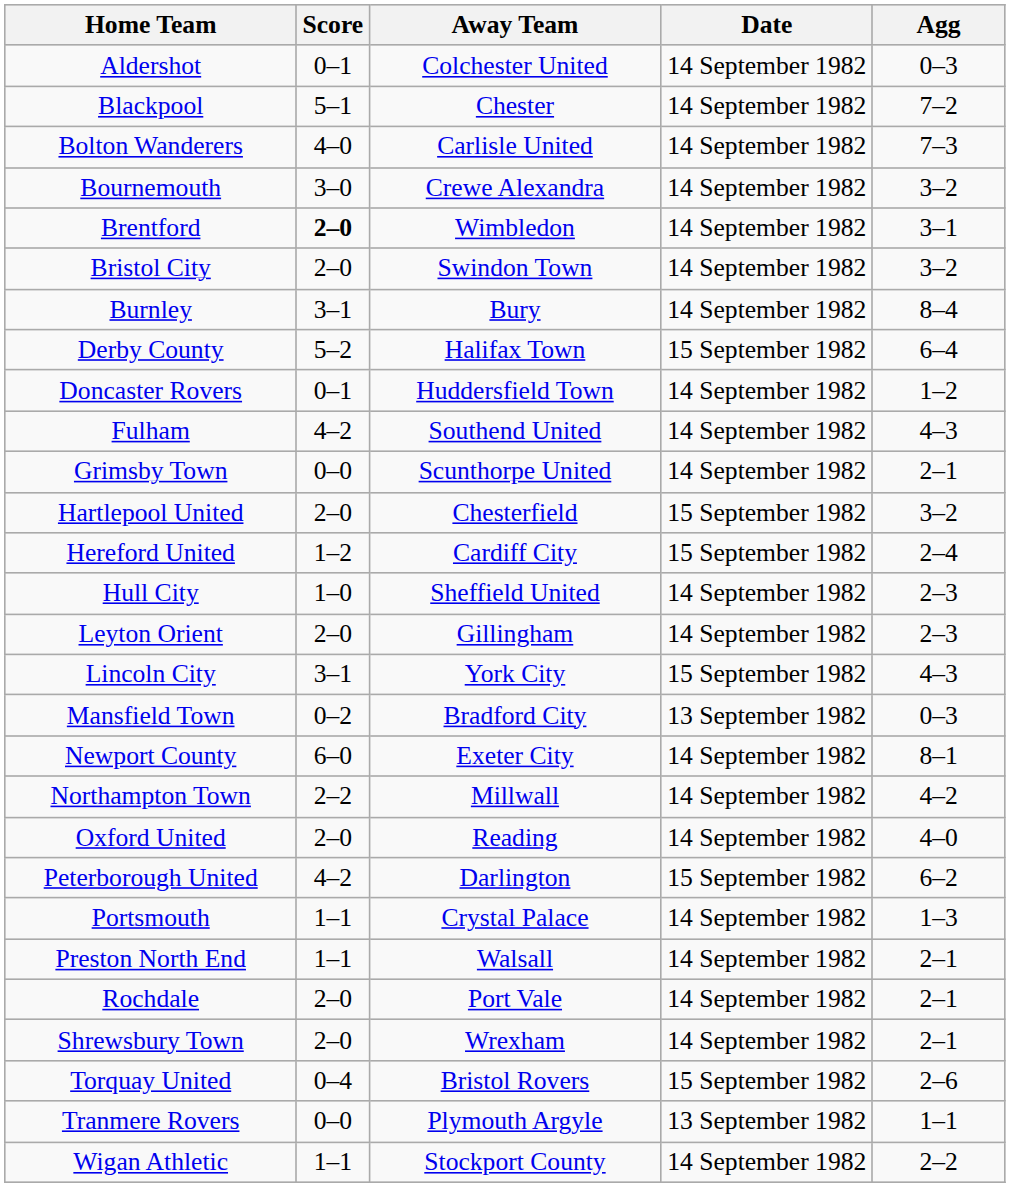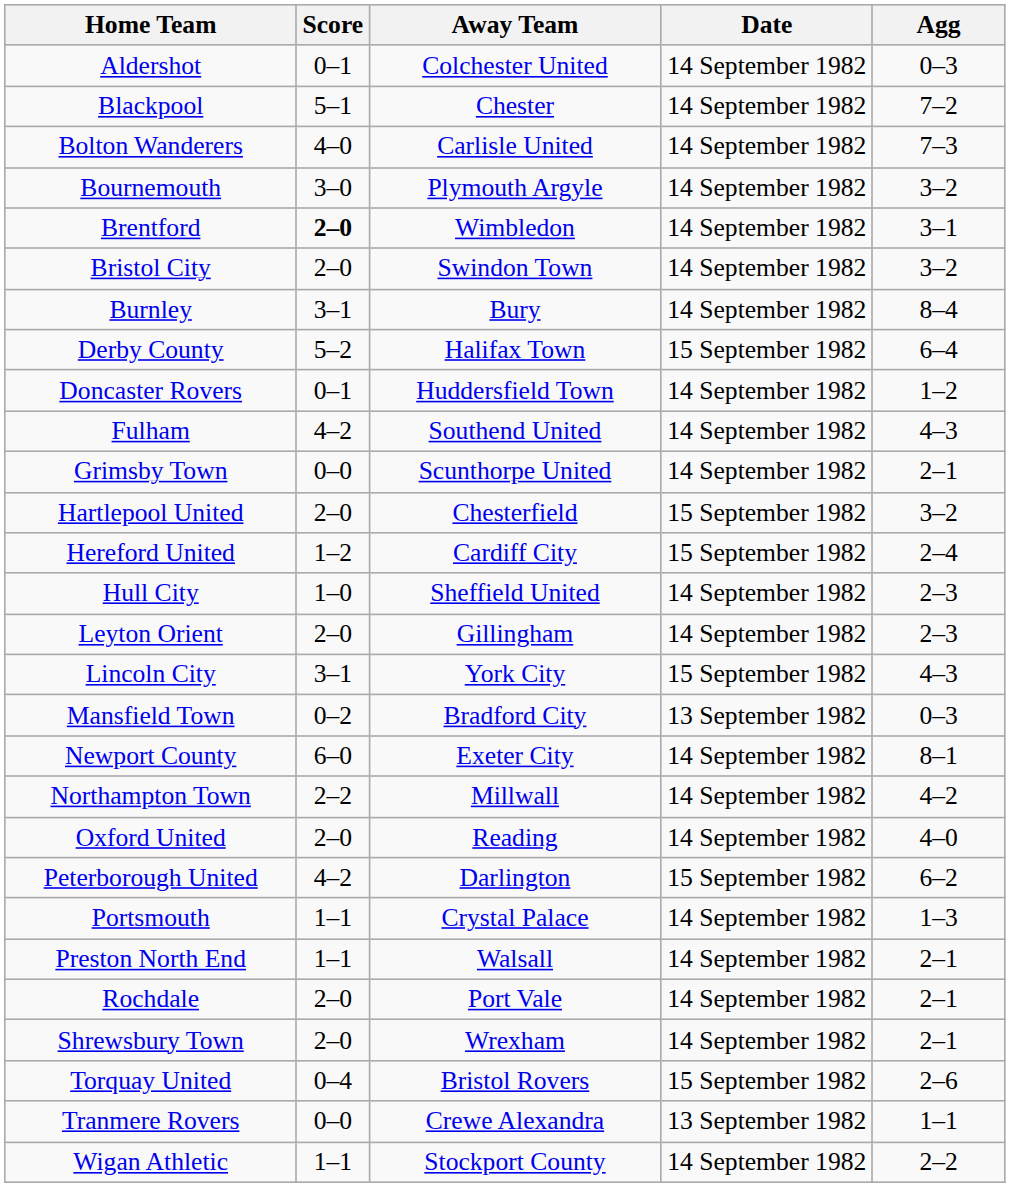Bournemouth | Away Team: Crewe Alexandra -> Plymouth Argyle
Tranmere Rovers | Away Team: Plymouth Argyle -> Crewe Alexandra
